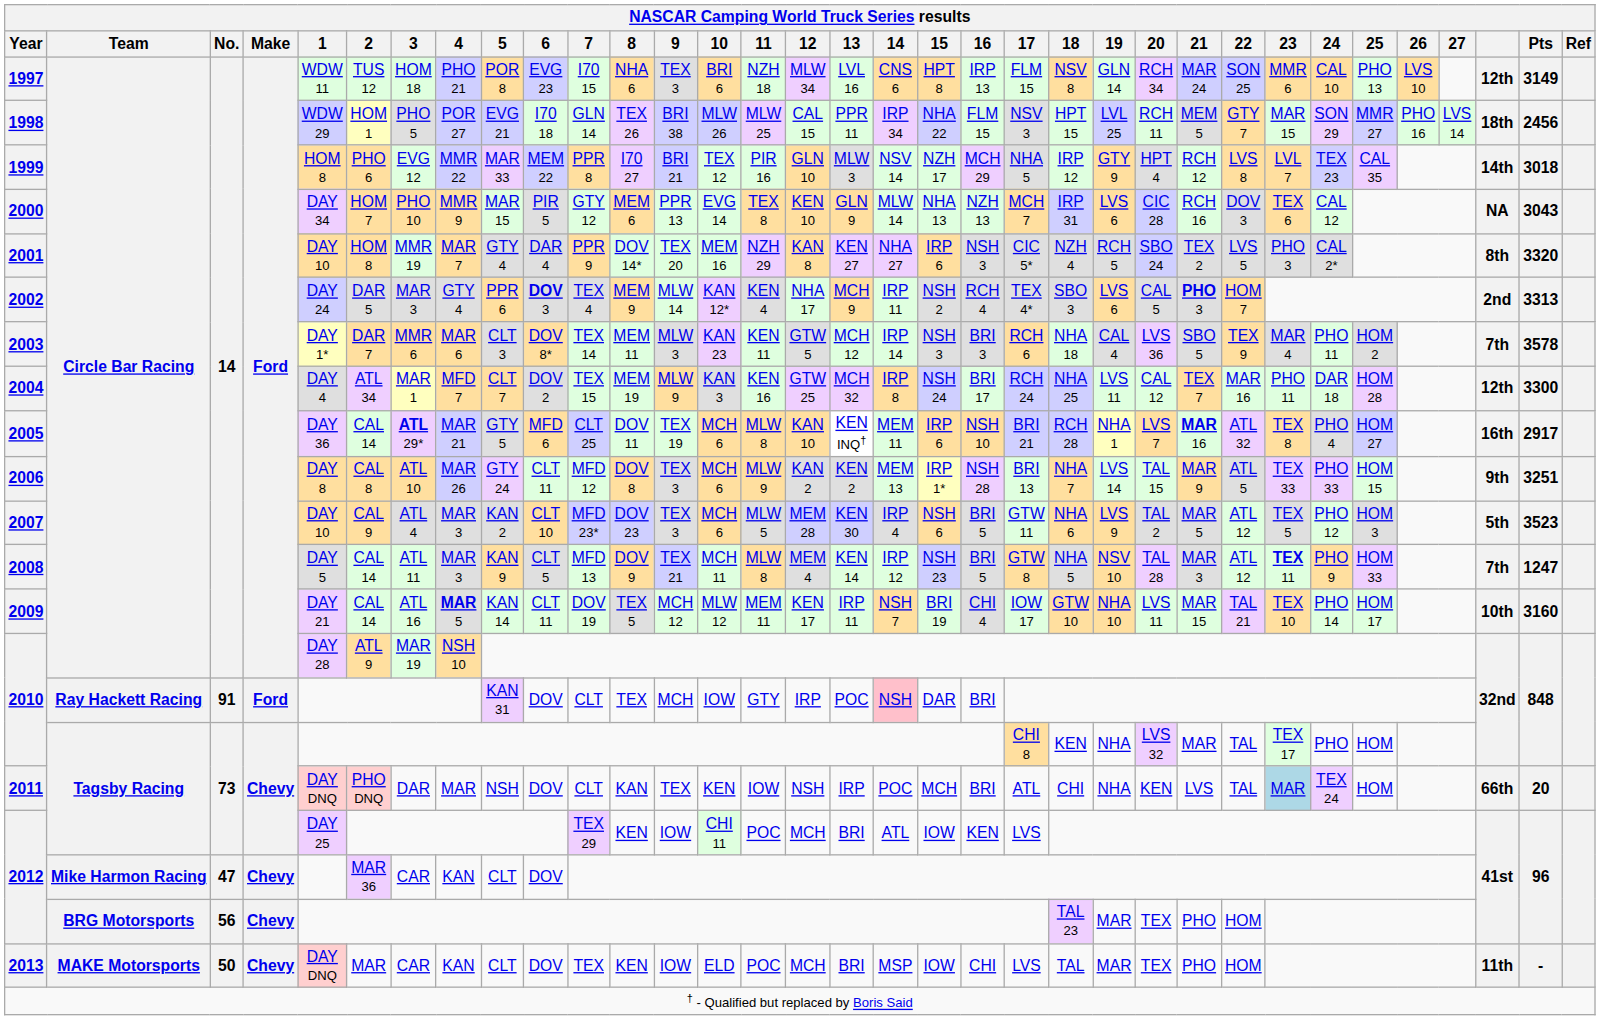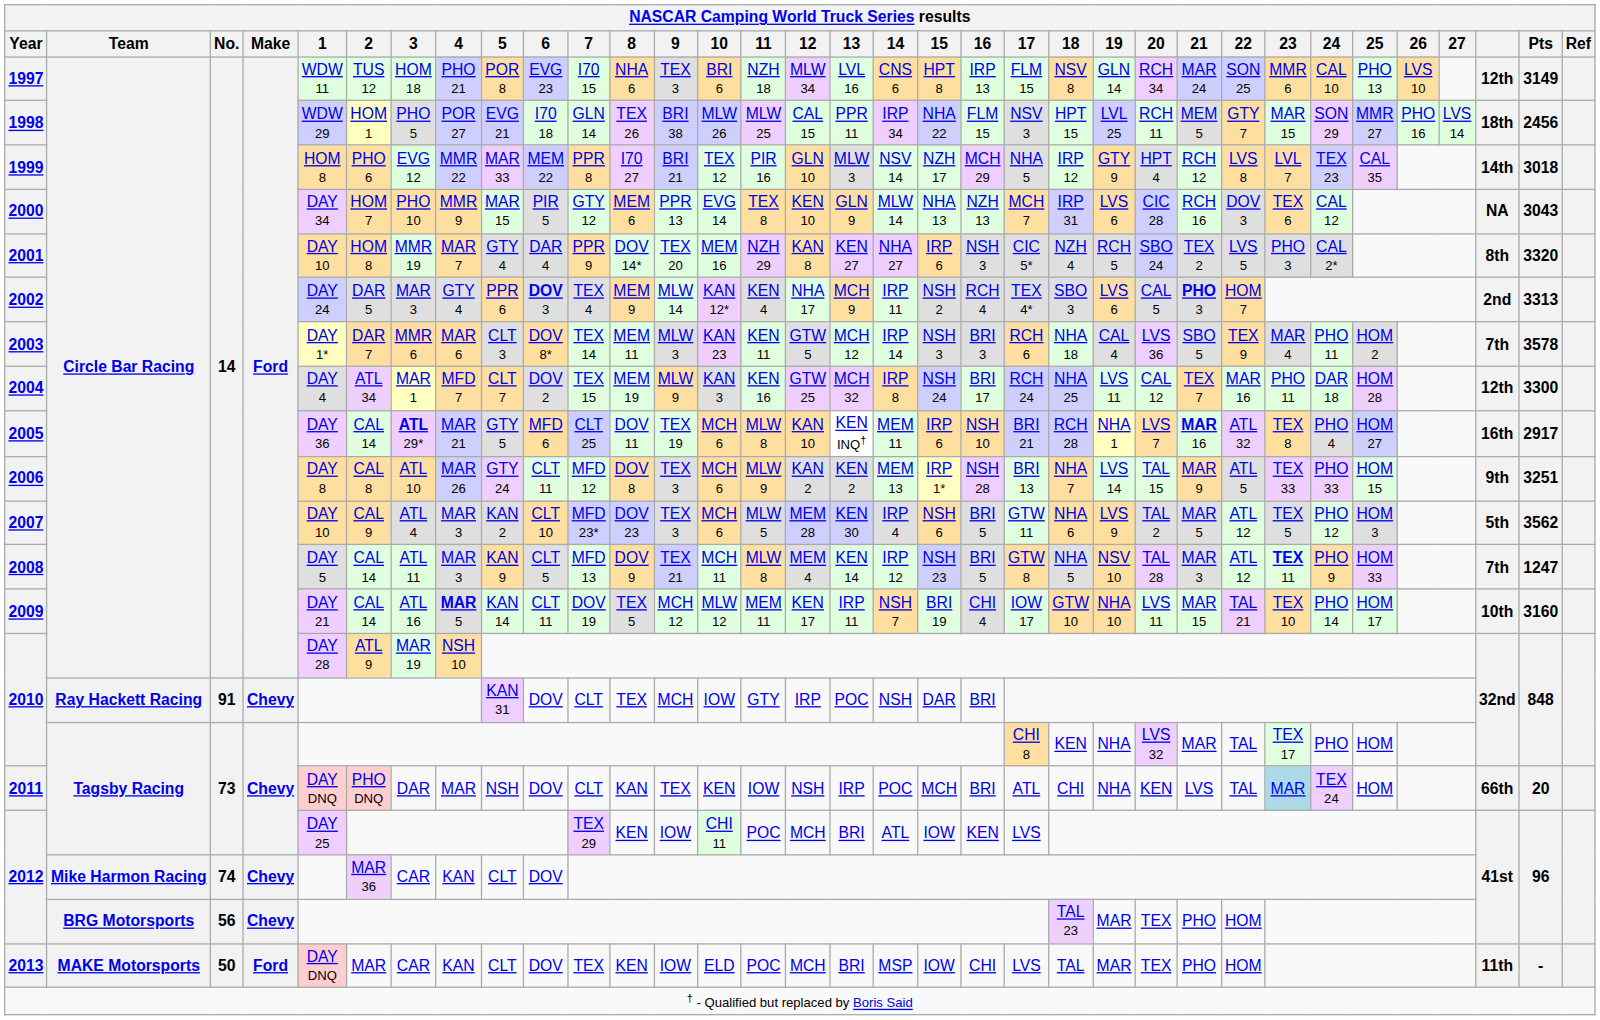2007 | Pts: 3523 -> 3562
2010 / Ray Hackett Racing | Make: Ford -> Chevy
2010 / Ray Hackett Racing | 14: pink background -> no background
2012 / Mike Harmon Racing | No.: 47 -> 74
2013 | Make: Chevy -> Ford
